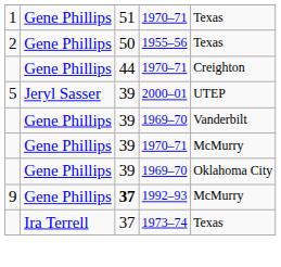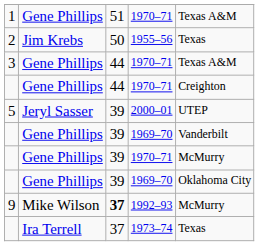1 | column 5: Texas -> Texas A&M
2 | column 2: Gene Phillips -> Jim Krebs
+ row: 3 | Gene Phillips | 44 | 1970–71 | Texas A&M
9 | column 2: Gene Phillips -> Mike Wilson
